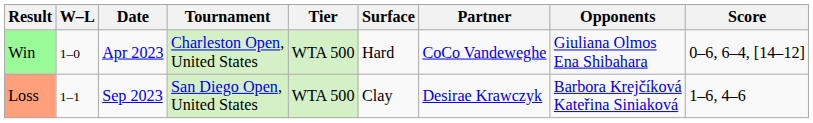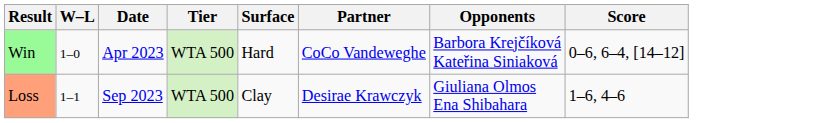- column: Tournament | Charleston Open, United States | San Diego Open, United States
Win | Opponents: Giuliana Olmos Ena Shibahara -> Barbora Krejčíková Kateřina Siniaková
Loss | Opponents: Barbora Krejčíková Kateřina Siniaková -> Giuliana Olmos Ena Shibahara
